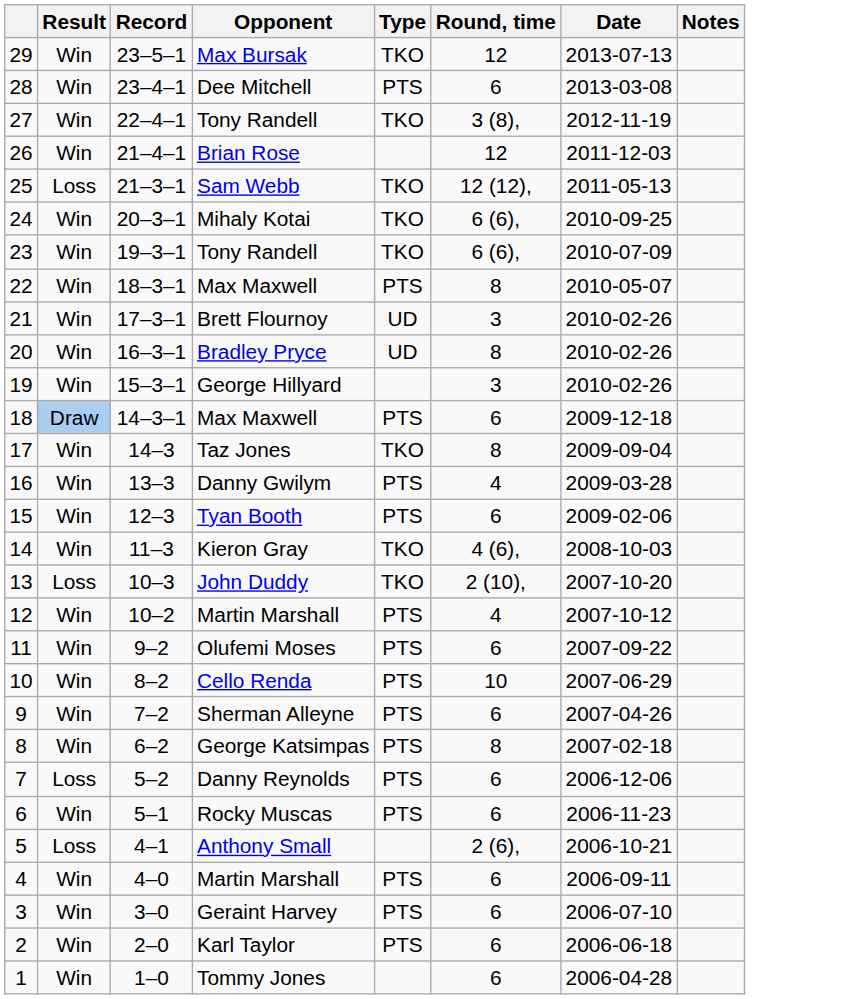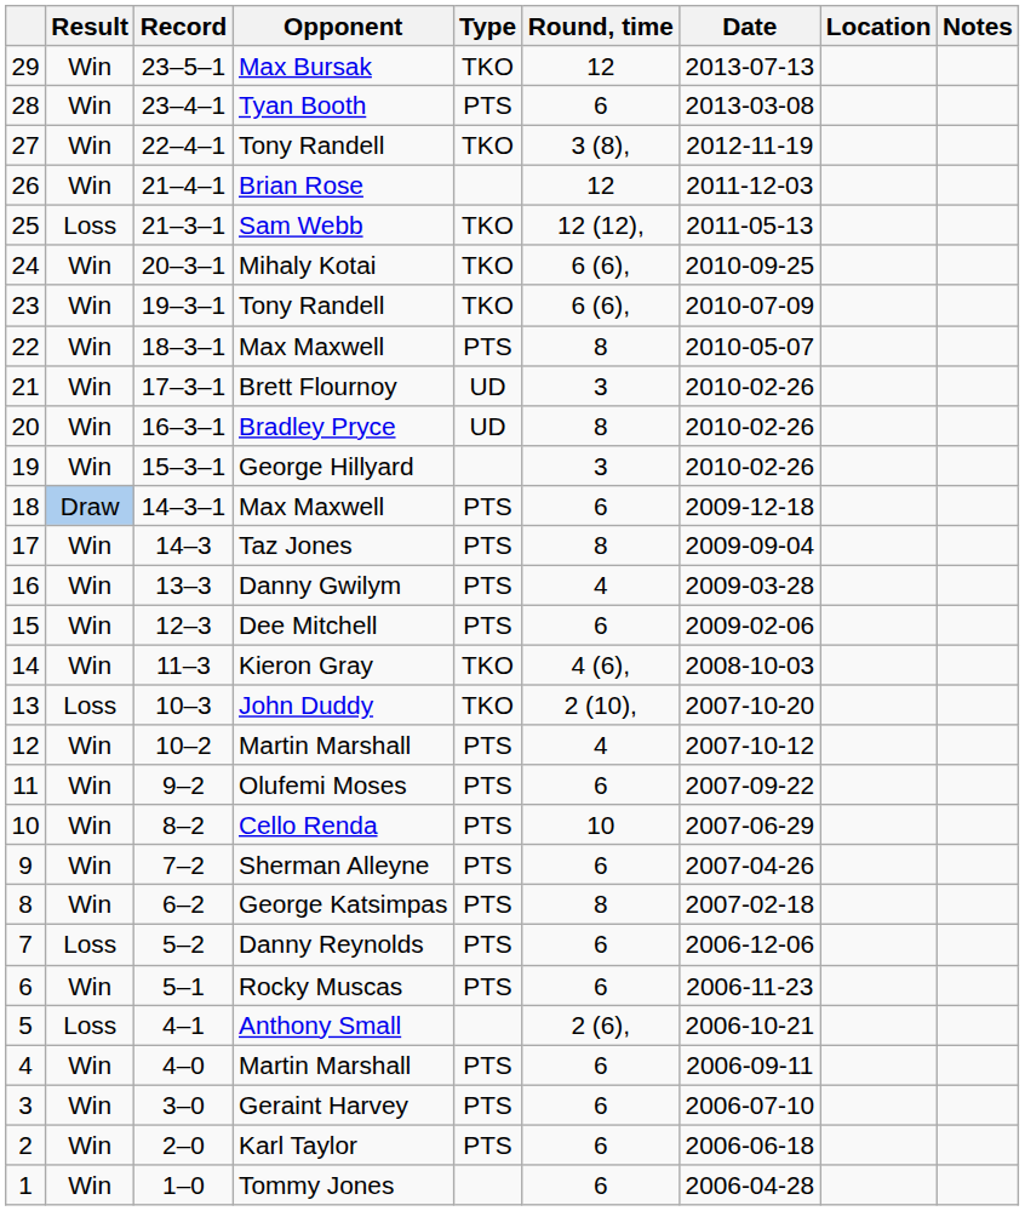+ column: Location
28 | Opponent: Dee Mitchell -> Tyan Booth
17 | Type: TKO -> PTS
15 | Opponent: Tyan Booth -> Dee Mitchell
